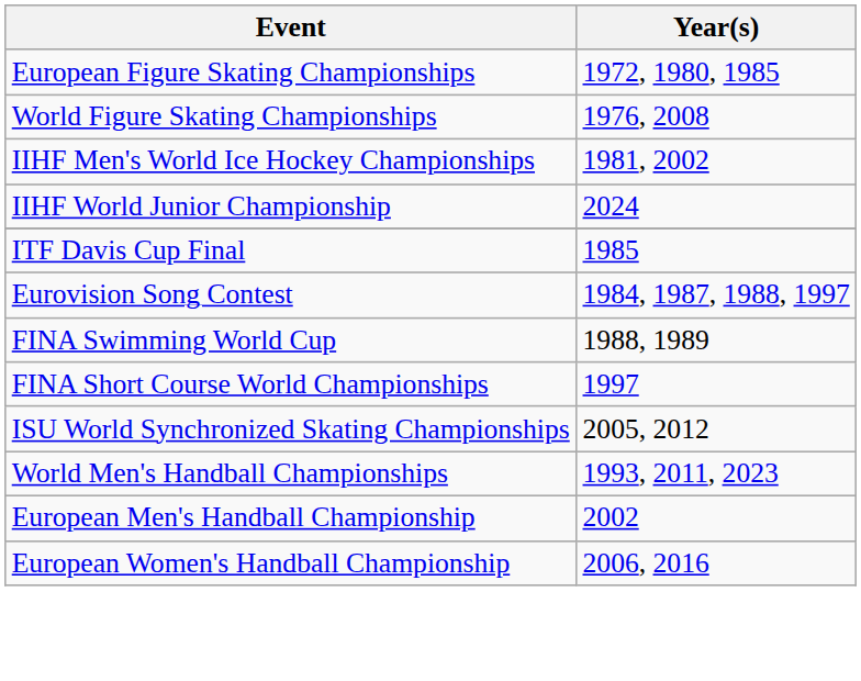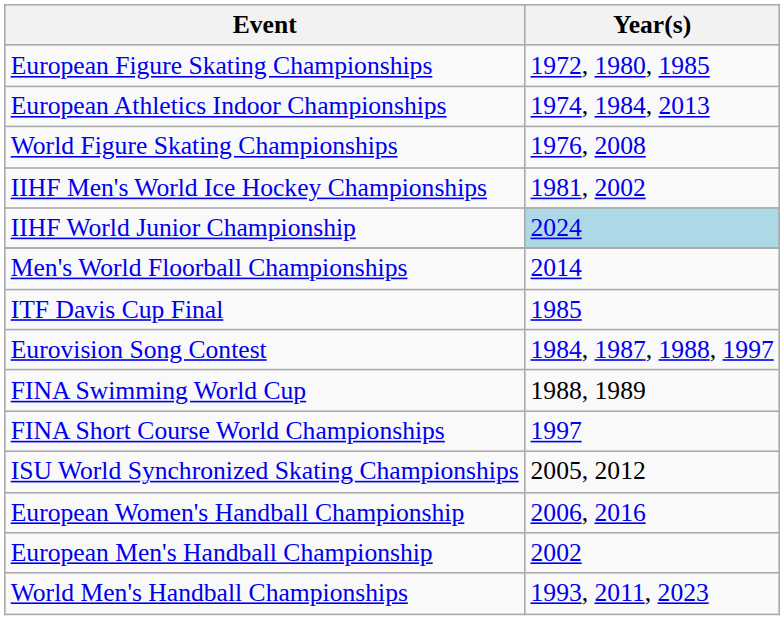+ row: European Athletics Indoor Championships | 1974, 1984, 2013
IIHF World Junior Championship | Year(s): no background -> lightblue background
+ row: Men's World Floorball Championships | 2014
rows swapped: European Women's Handball Championship <-> World Men's Handball Championships
